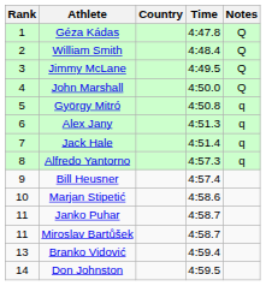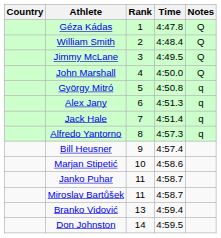columns swapped: Rank <-> Country
